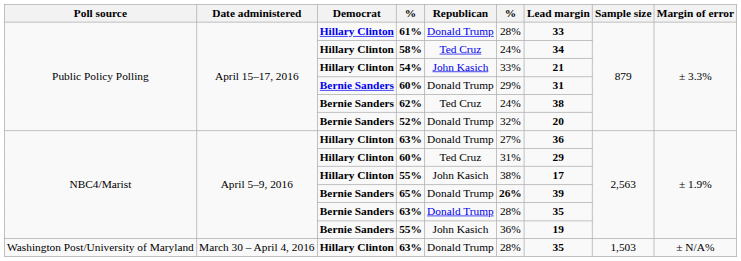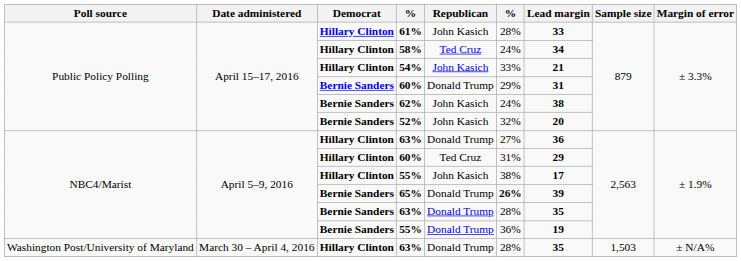61% | Republican: Donald Trump -> John Kasich
62% | Republican: Ted Cruz -> John Kasich
52% | Republican: Donald Trump -> John Kasich
Bernie Sanders / 55% | Republican: John Kasich -> Donald Trump
